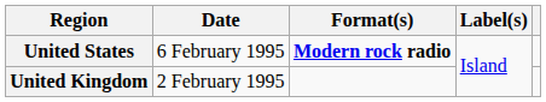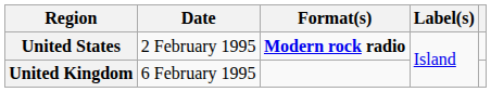United States | Date: 6 February 1995 -> 2 February 1995
United Kingdom | Date: 2 February 1995 -> 6 February 1995
